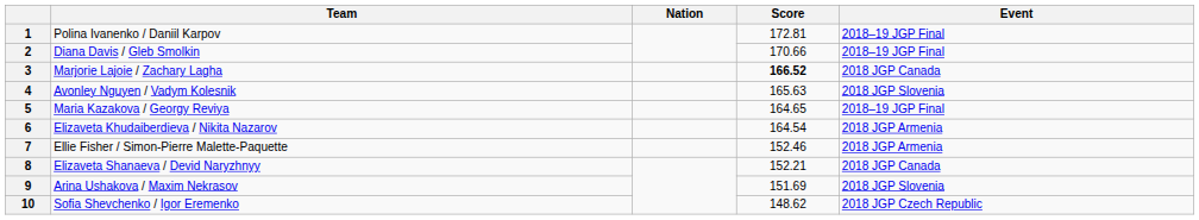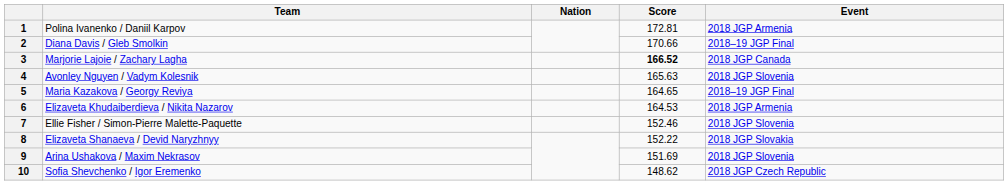1 | Event: 2018–19 JGP Final -> 2018 JGP Armenia
6 | Score: 164.54 -> 164.53
7 | Event: 2018 JGP Armenia -> 2018 JGP Slovenia
8 | Score: 152.21 -> 152.22
8 | Event: 2018 JGP Canada -> 2018 JGP Slovakia
